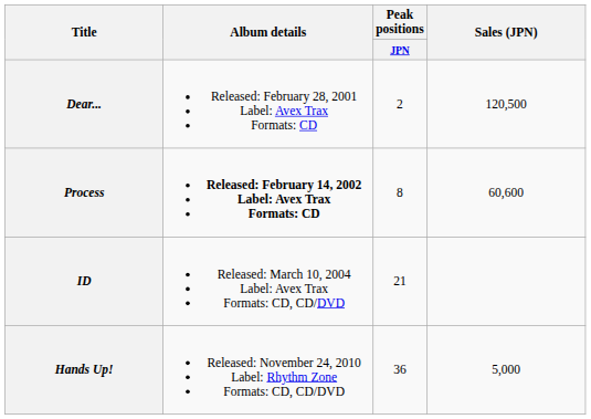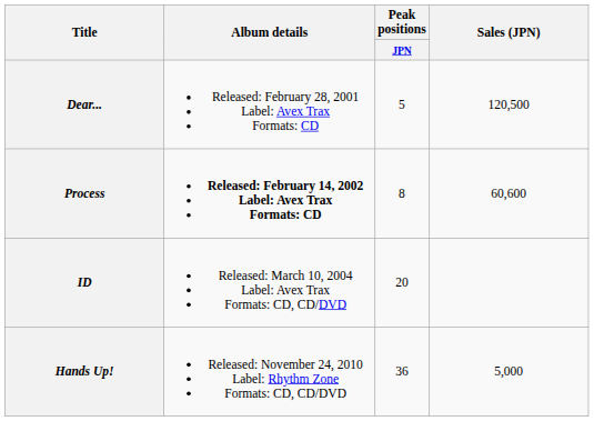Dear... | Peak positions / JPN: 2 -> 5
ID | Peak positions / JPN: 21 -> 20
